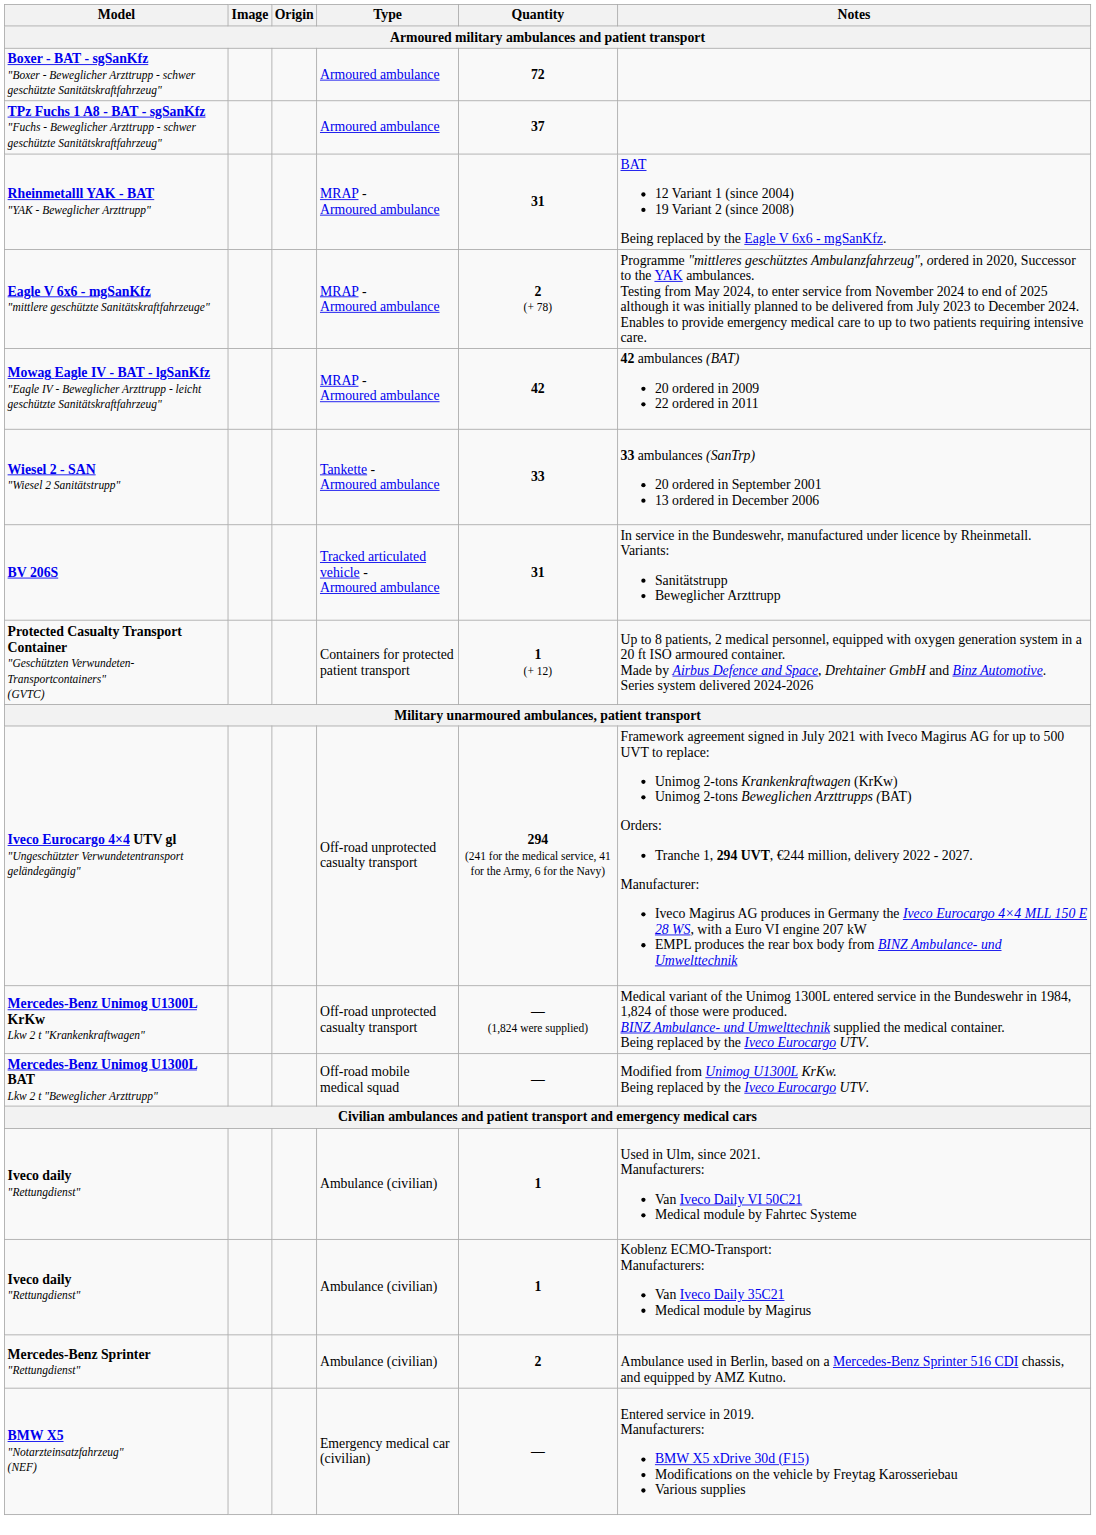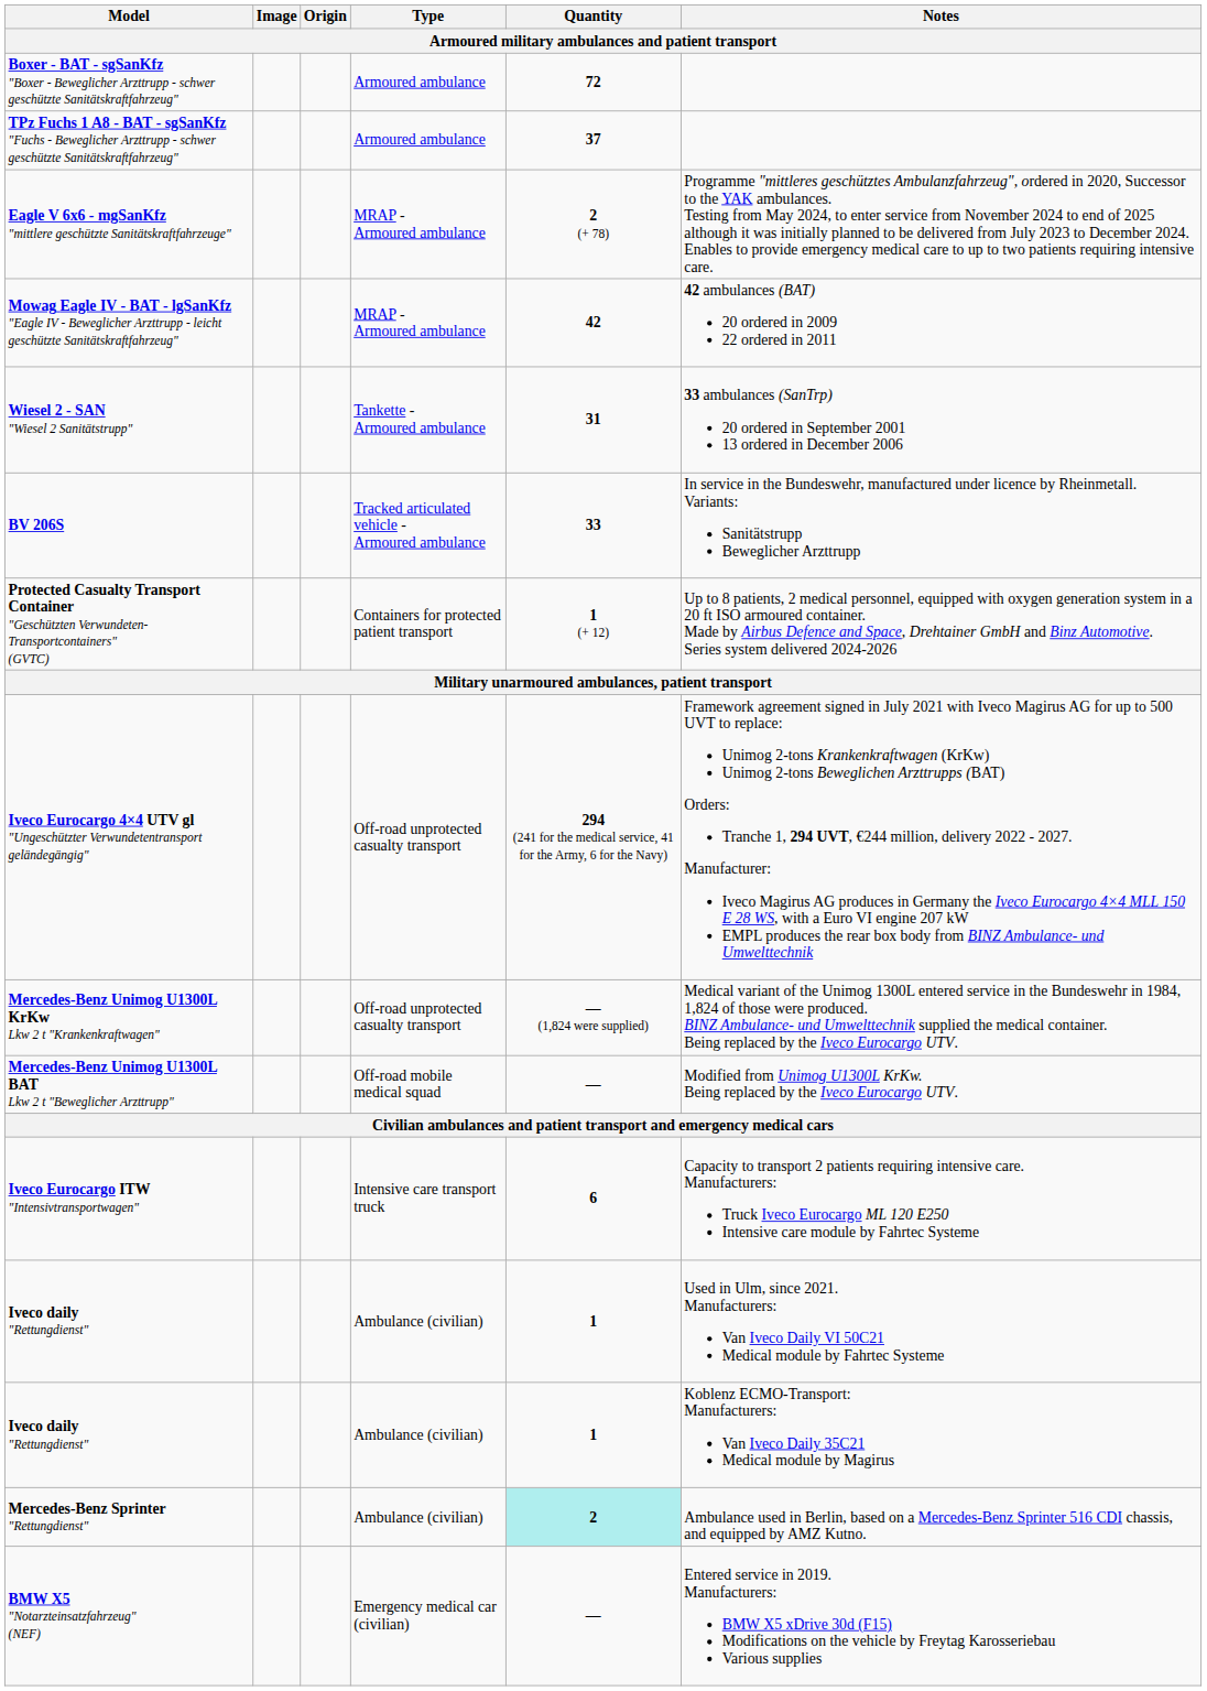- row: Rheinmetalll YAK - BAT "YAK - Beweglicher Arzttrupp" | MRAP - Armoured ambulance | 31 | BAT 12 Variant 1 (since 2004) 19 Variant 2 (since 2008) Being replaced by the Eagle V 6x6 - mgSanKfz.
Wiesel 2 - SAN "Wiesel 2 Sanitätstrupp" | Quantity: 33 -> 31
BV 206S | Quantity: 31 -> 33
+ row: Iveco Eurocargo ITW "Intensivtransportwagen" | Intensive care transport truck | 6 | Capacity to transport 2 patients requiring intensive care. Manufacturers: Truck Iveco Eurocargo ML 120 E250 Intensive care module by Fahrtec Systeme
Mercedes-Benz Sprinter "Rettungdienst" | Quantity: no background -> paleturquoise background
